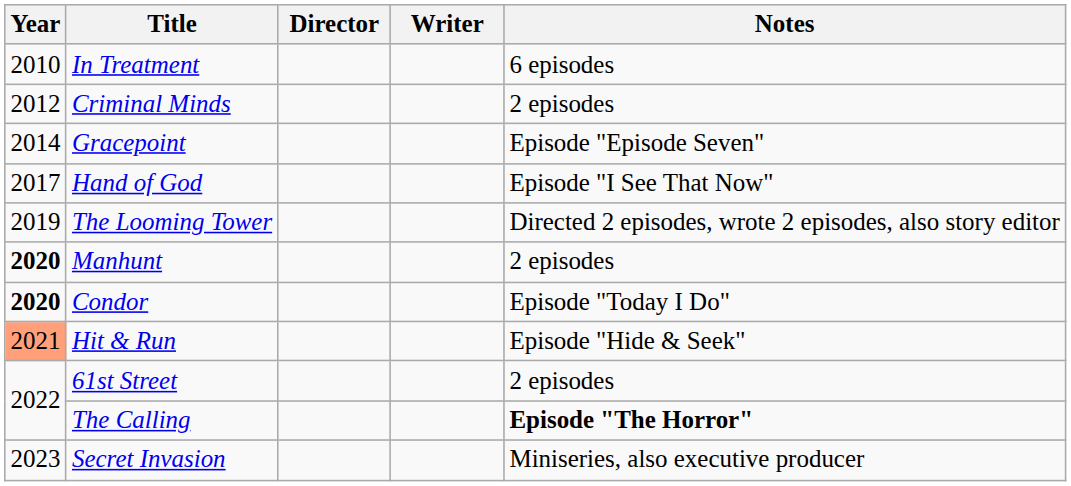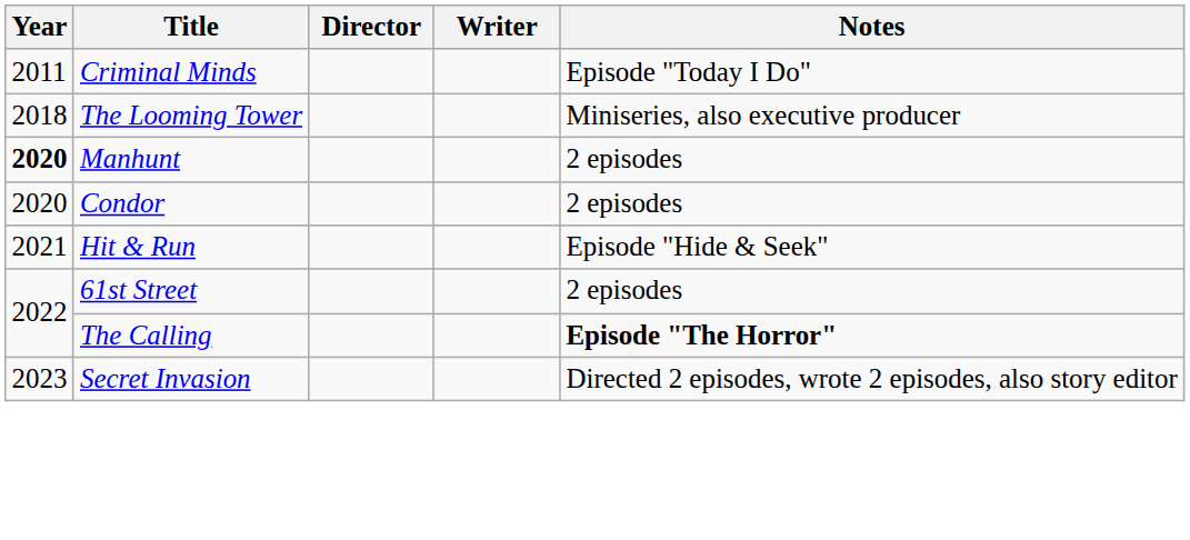- row: 2010 | In Treatment | 6 episodes
Criminal Minds | Year: 2012 -> 2011
Criminal Minds | Notes: 2 episodes -> Episode "Today I Do"
- row: 2014 | Gracepoint | Episode "Episode Seven"
- row: 2017 | Hand of God | Episode "I See That Now"
The Looming Tower | Year: 2019 -> 2018
The Looming Tower | Notes: Directed 2 episodes, wrote 2 episodes, also story editor -> Miniseries, also executive producer
Condor | Year: bold -> normal
Condor | Notes: Episode "Today I Do" -> 2 episodes
Hit & Run | Year: lightsalmon background -> no background
Secret Invasion | Notes: Miniseries, also executive producer -> Directed 2 episodes, wrote 2 episodes, also story editor
